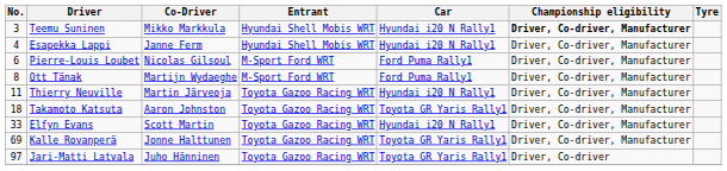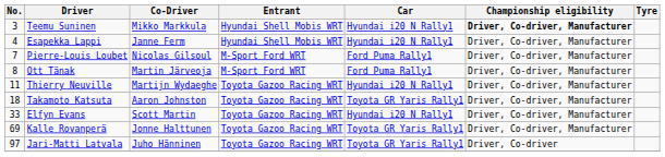Pierre-Louis Loubet | No.: 6 -> 7
Ott Tänak | Co-Driver: Martijn Wydaeghe -> Martin Järveoja
Thierry Neuville | Co-Driver: Martin Järveoja -> Martijn Wydaeghe
